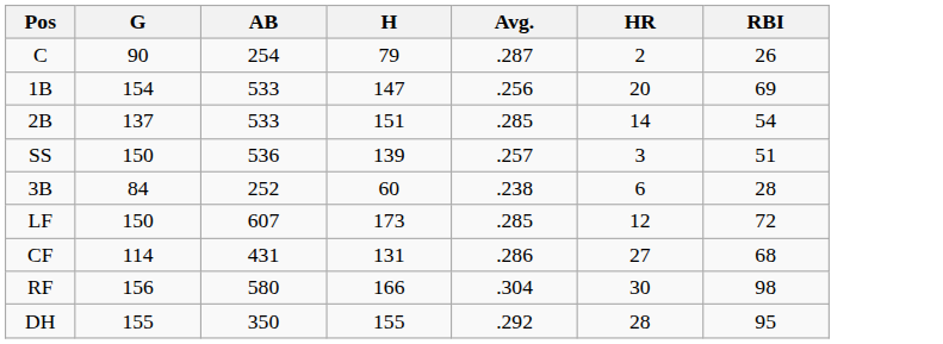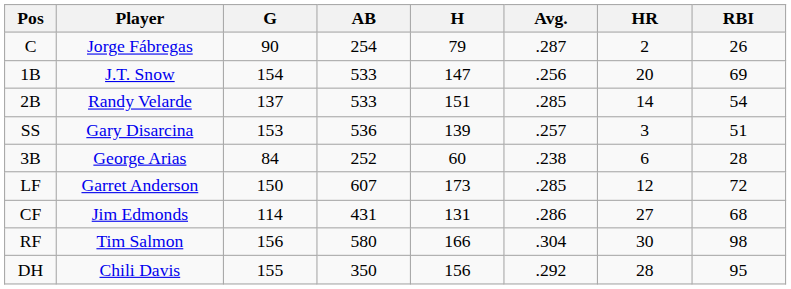+ column: Player | Jorge Fábregas | J.T. Snow | Randy Velarde | Gary Disarcina | George Arias | Garret Anderson | Jim Edmonds | Tim Salmon | Chili Davis
SS | G: 150 -> 153
DH | H: 155 -> 156
